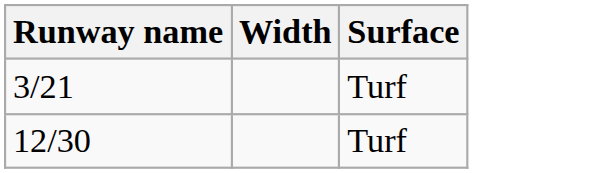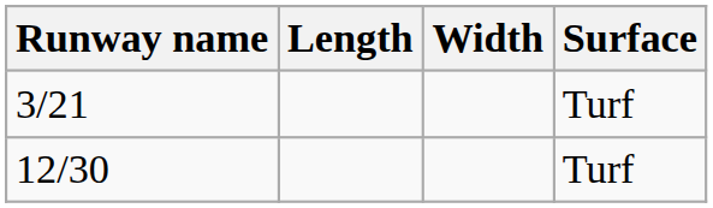+ column: Length
